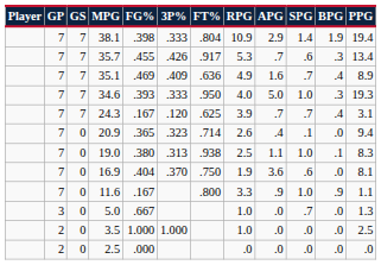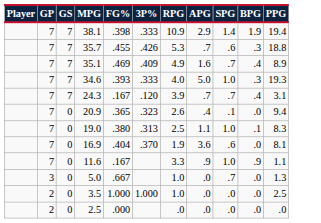- column: FT% | .804 | .917 | .636 | .950 | .625 | .714 | .938 | .750 | .800
35.7 | PPG: 13.4 -> 18.8
